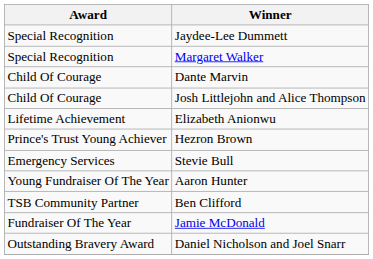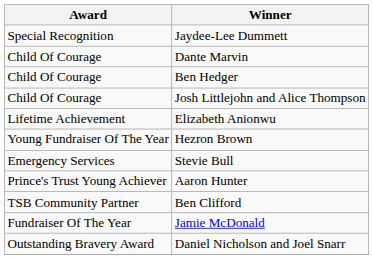- row: Special Recognition | Margaret Walker
+ row: Child Of Courage | Ben Hedger
Hezron Brown | Award: Prince's Trust Young Achiever -> Young Fundraiser Of The Year
Aaron Hunter | Award: Young Fundraiser Of The Year -> Prince's Trust Young Achiever
